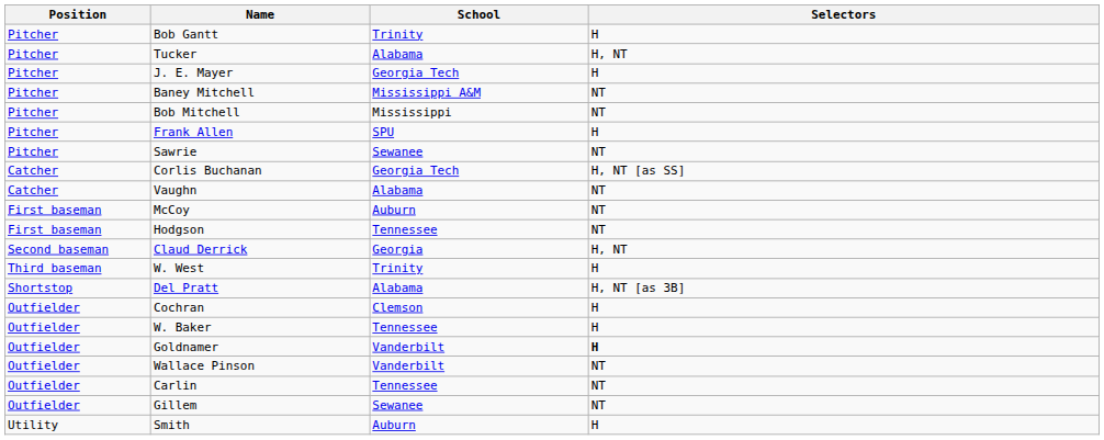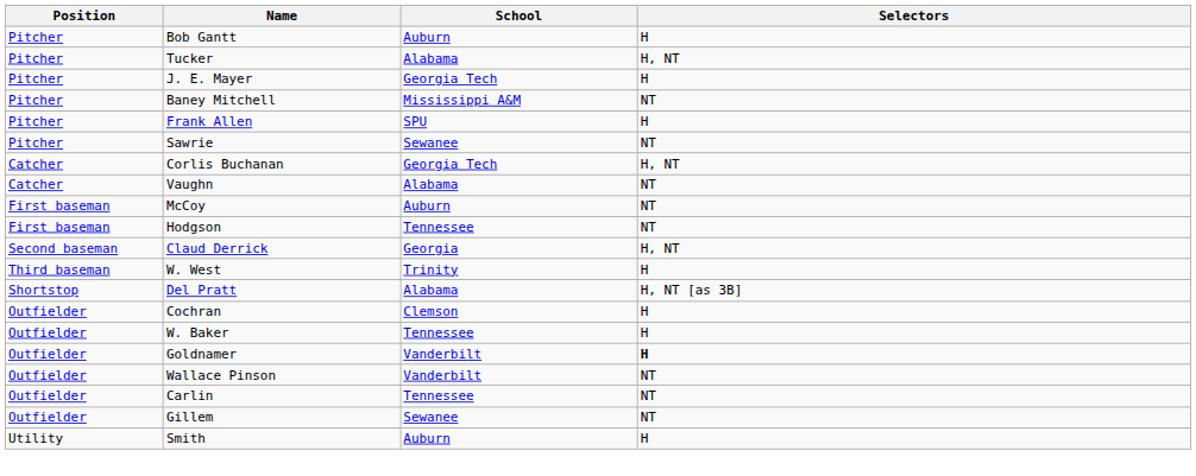Bob Gantt | School: Trinity -> Auburn
- row: Pitcher | Bob Mitchell | Mississippi | NT
Corlis Buchanan | Selectors: H, NT [as SS] -> H, NT
